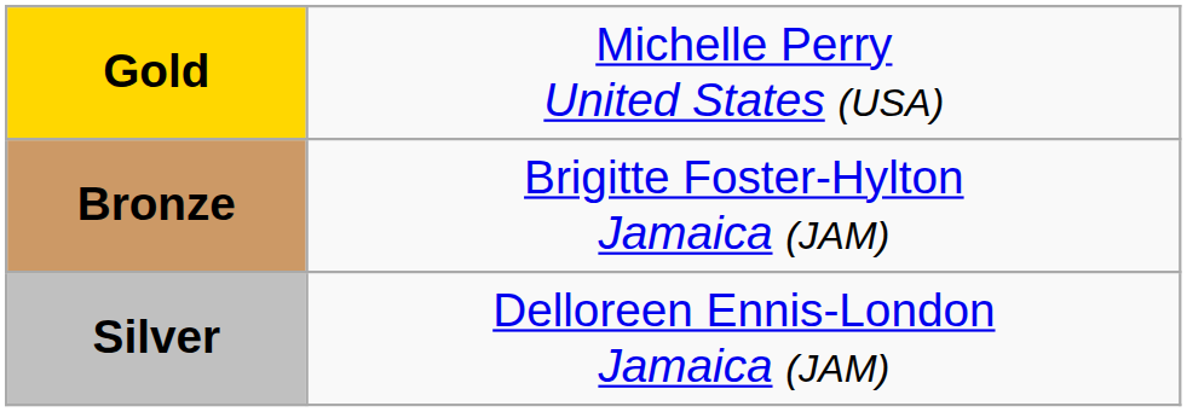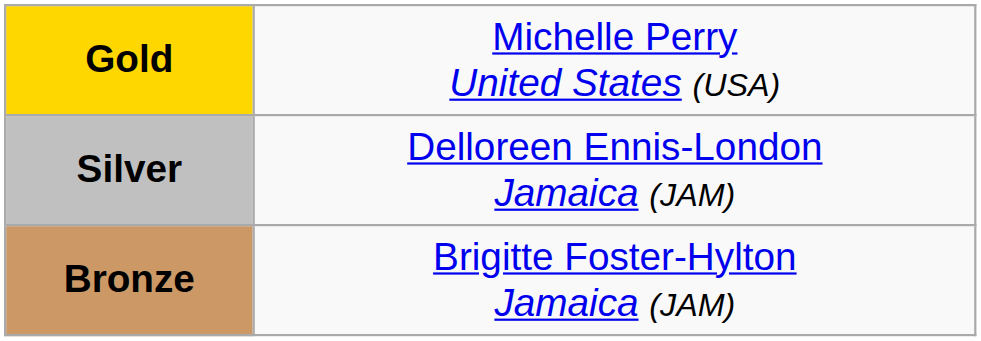rows swapped: Silver <-> Bronze
